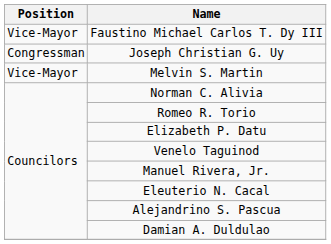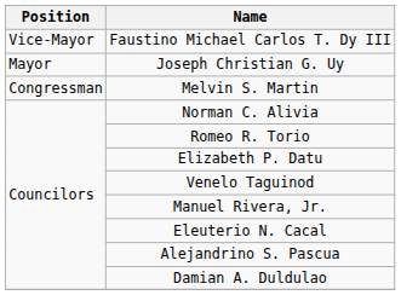Joseph Christian G. Uy | Position: Congressman -> Mayor
Melvin S. Martin | Position: Vice-Mayor -> Congressman
